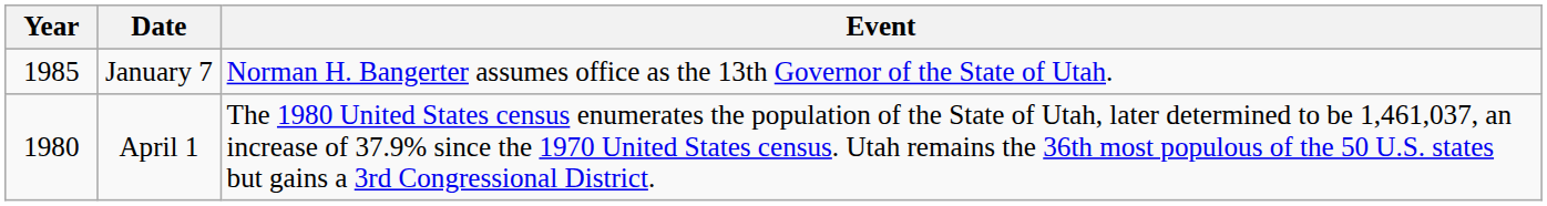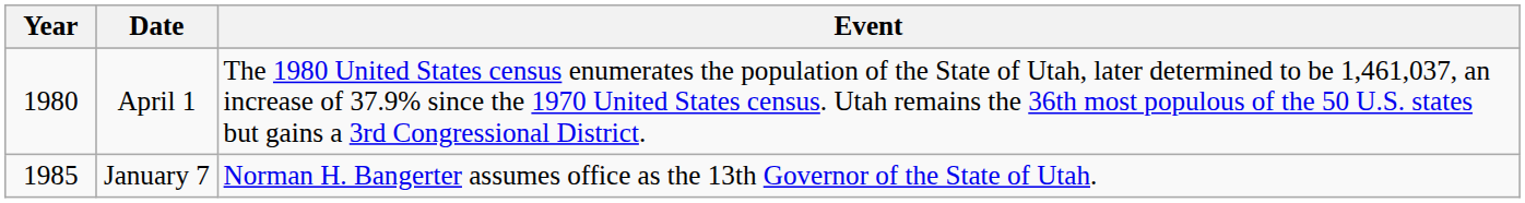rows swapped: January 7 <-> April 1
